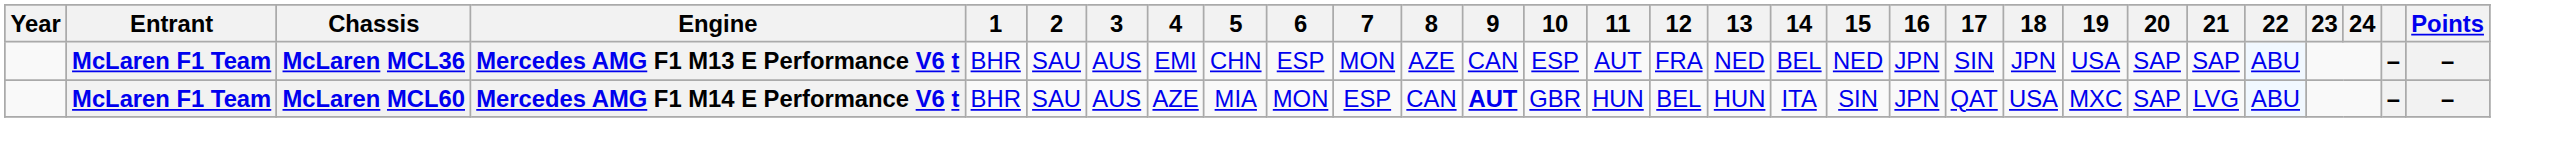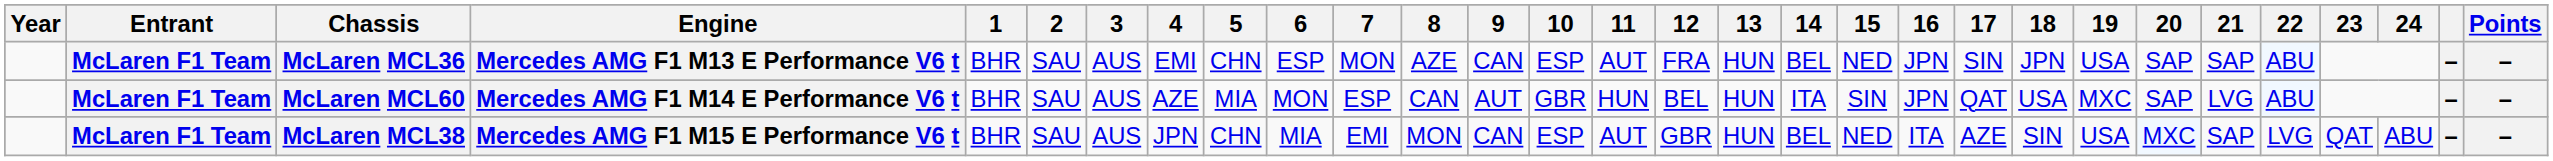McLaren MCL36 | 13: NED -> HUN
McLaren MCL60 | 9: bold -> normal
+ row: McLaren F1 Team | McLaren MCL38 | Mercedes AMG F1 M15 E Performance V6 t | BHR | SAU | AUS | JPN | CHN | MIA | EMI | MON | CAN | ESP | AUT | GBR | HUN | BEL | NED | ITA | AZE | SIN | USA | MXC | SAP | LVG | QAT | ABU | – | –
